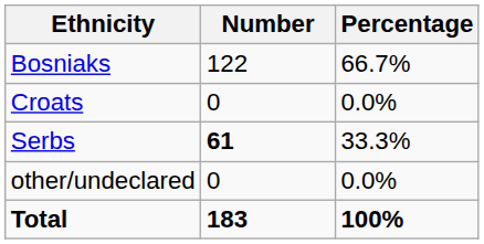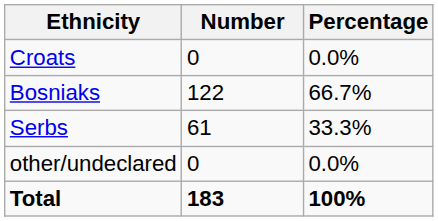rows swapped: Bosniaks <-> Croats
Serbs | Number: bold -> normal
